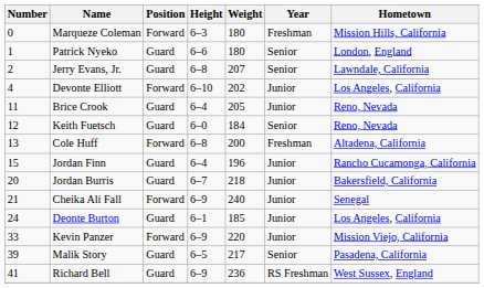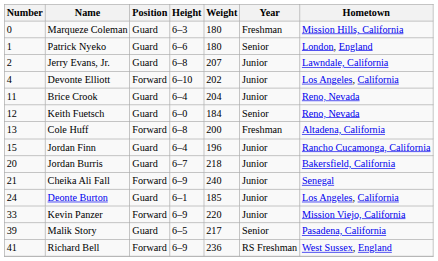Marqueze Coleman | Position: Forward -> Guard
Jerry Evans, Jr. | Year: Senior -> Junior
Brice Crook | Weight: 205 -> 204
Richard Bell | Position: Guard -> Forward
